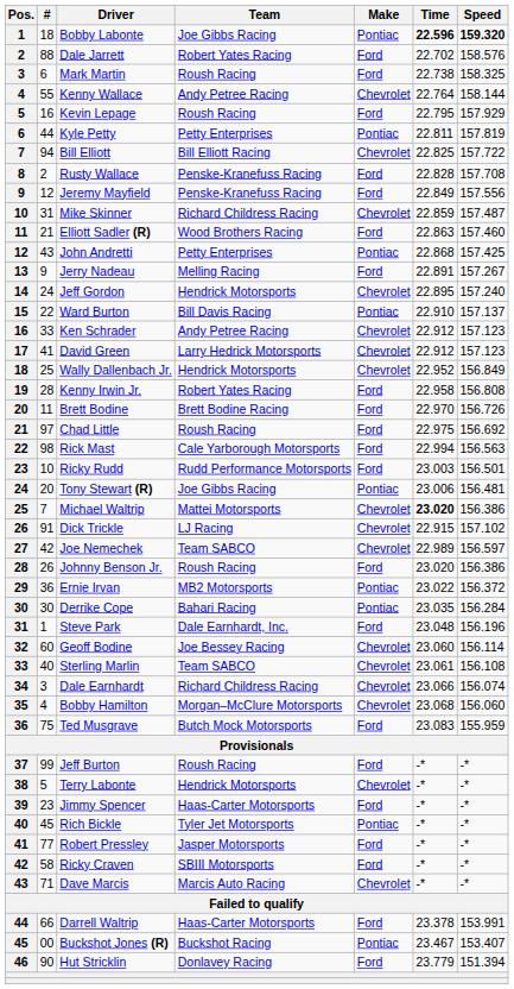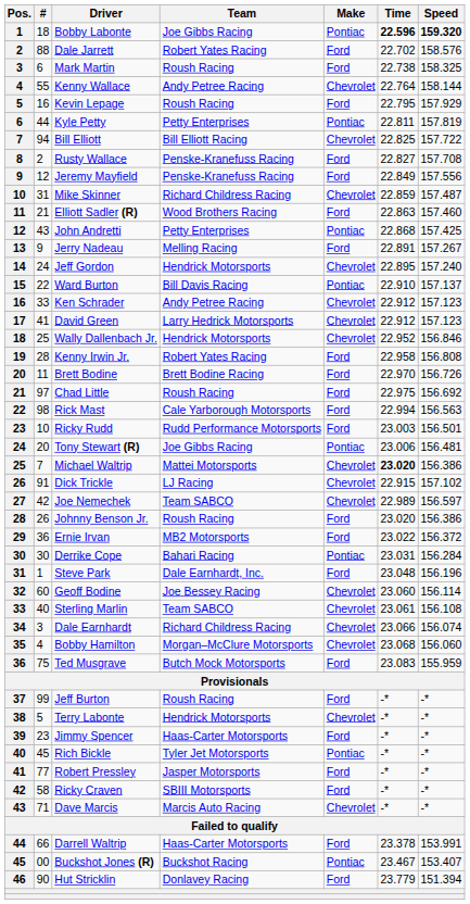Rusty Wallace | Time: 22.828 -> 22.827
Wally Dallenbach Jr. | Speed: 156.849 -> 156.846
Ernie Irvan | Make: Pontiac -> Ford
Derrike Cope | Time: 23.035 -> 23.031
